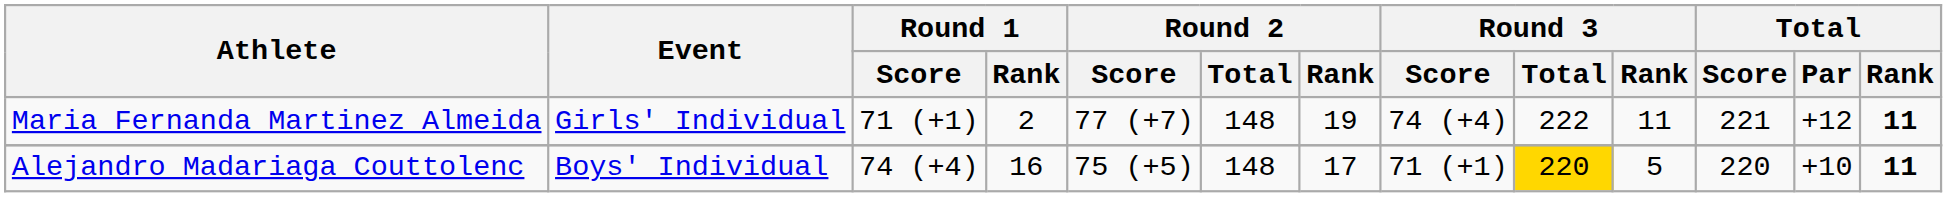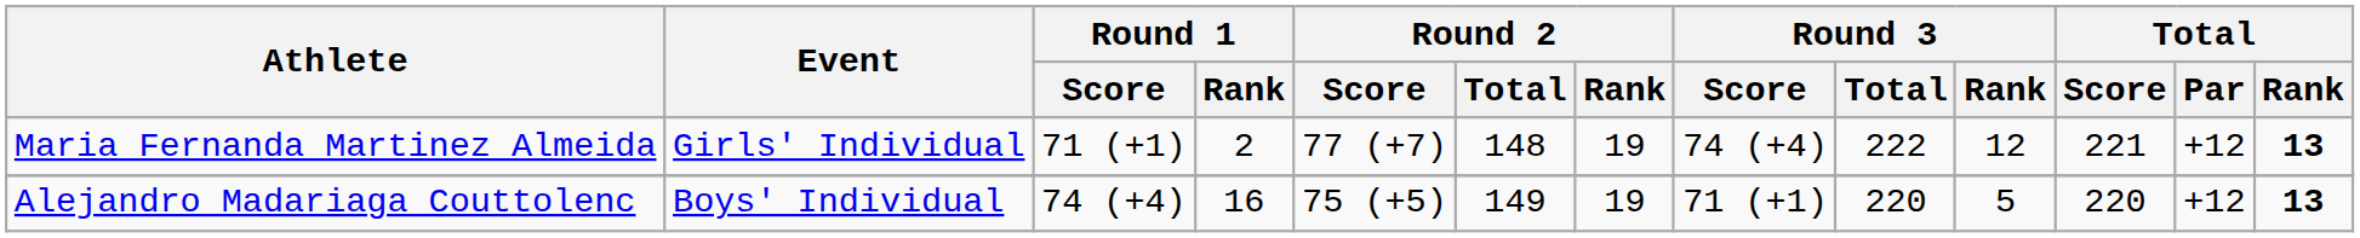Maria Fernanda Martinez Almeida | Round 3 / Rank: 11 -> 12
Maria Fernanda Martinez Almeida | Total / Rank: 11 -> 13
Alejandro Madariaga Couttolenc | Round 2 / Total: 148 -> 149
Alejandro Madariaga Couttolenc | Round 2 / Rank: 17 -> 19
Alejandro Madariaga Couttolenc | Round 3 / Total: gold background -> no background
Alejandro Madariaga Couttolenc | Total / Par: +10 -> +12
Alejandro Madariaga Couttolenc | Total / Rank: 11 -> 13
